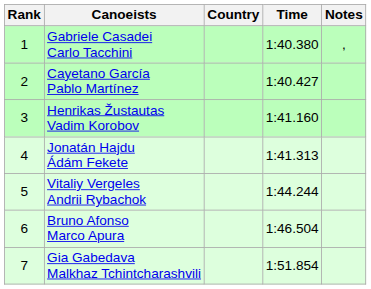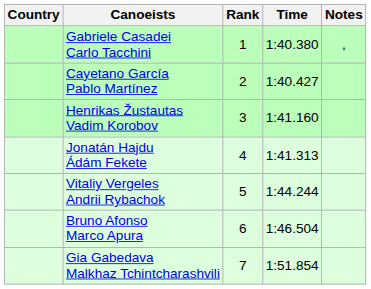columns swapped: Rank <-> Country
